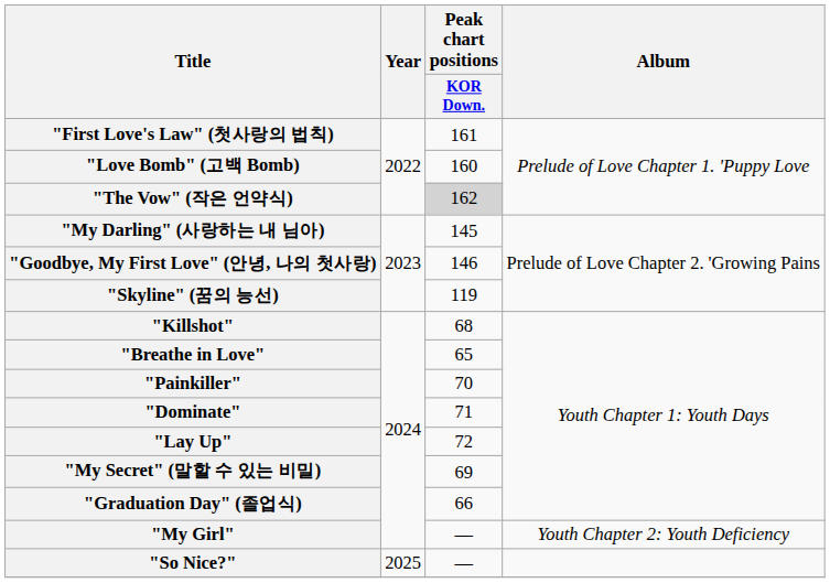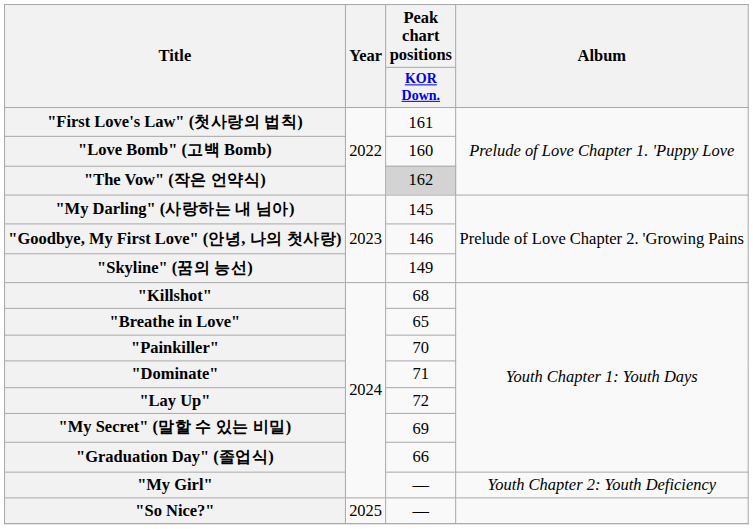"Skyline" (꿈의 능선) | Peak chart positions / KOR Down.: 119 -> 149
